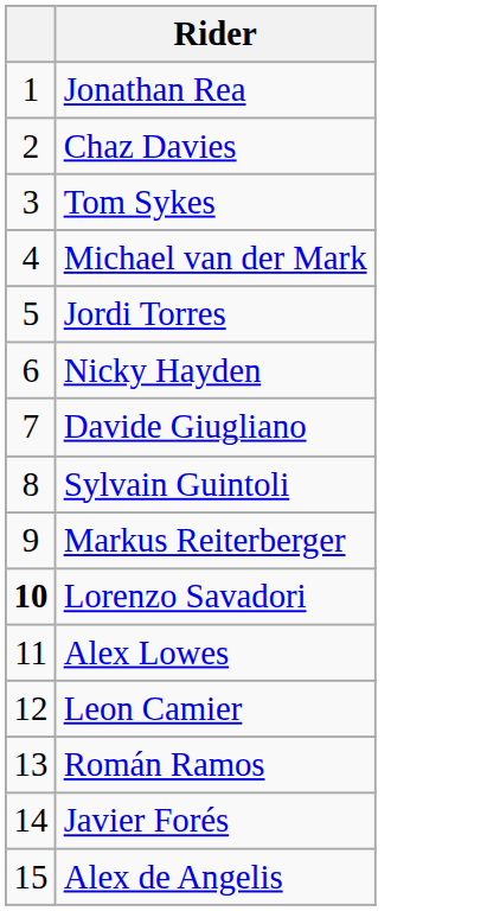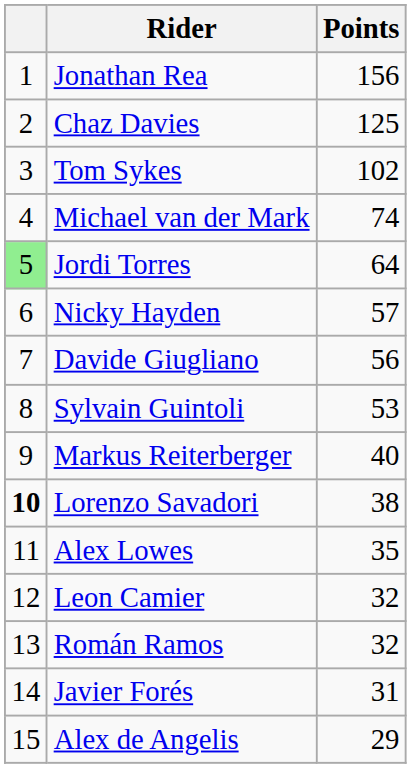+ column: Points | 156 | 125 | 102 | 74 | 64 | 57 | 56 | 53 | 40 | 38 | 35 | 32 | 32 | 31 | 29
Jordi Torres | column 1: no background -> lightgreen background
